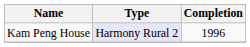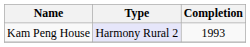Kam Peng House | Completion: 1996 -> 1993
